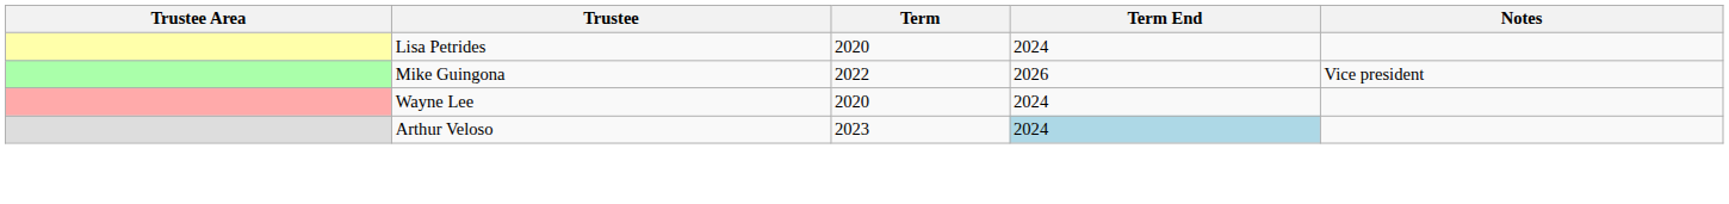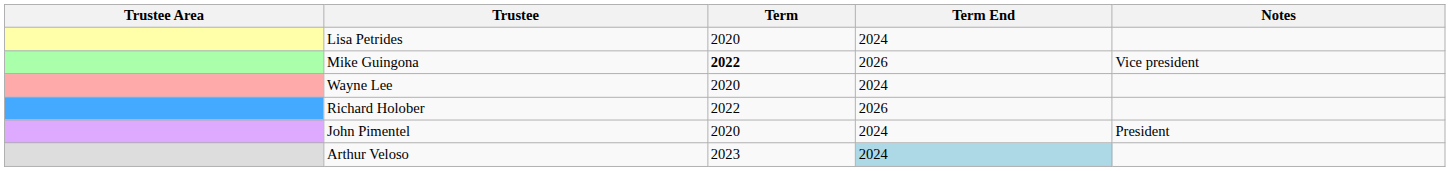Mike Guingona | Term: normal -> bold
+ row: Richard Holober | 2022 | 2026
+ row: John Pimentel | 2020 | 2024 | President
